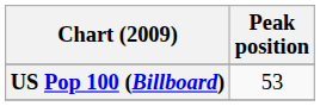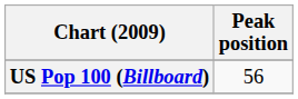US Pop 100 (Billboard) | Peak position: 53 -> 56
